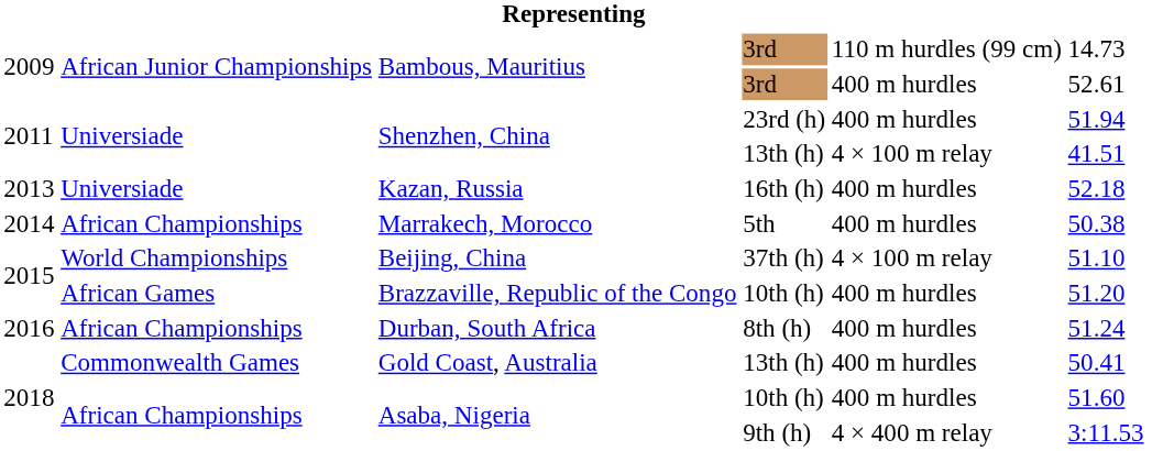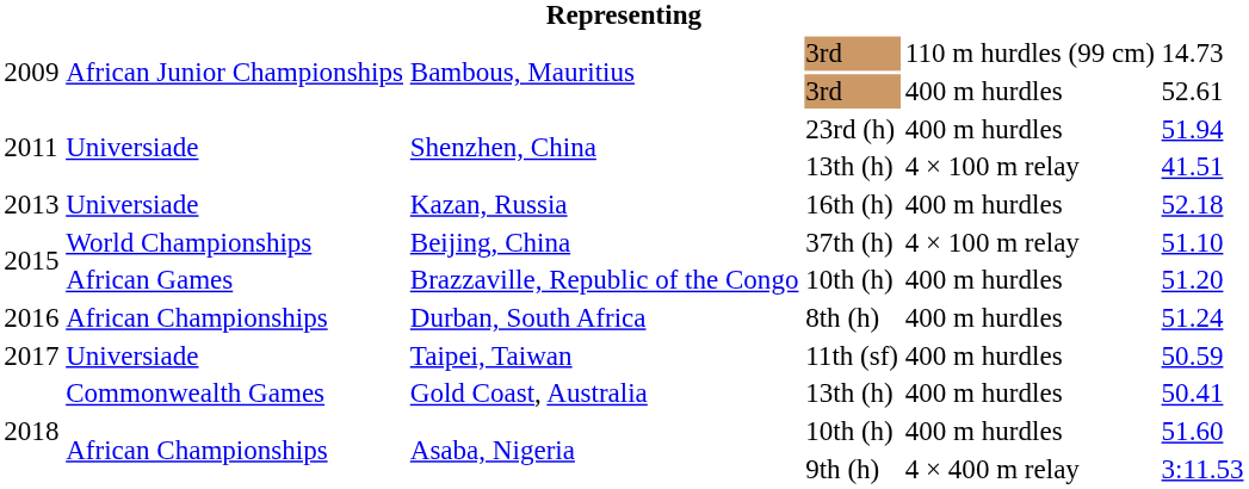- row: 2014 | African Championships | Marrakech, Morocco | 5th | 400 m hurdles | 50.38
+ row: 2017 | Universiade | Taipei, Taiwan | 11th (sf) | 400 m hurdles | 50.59
